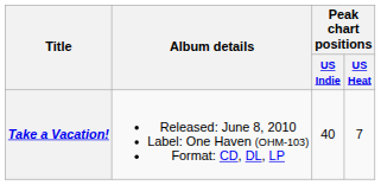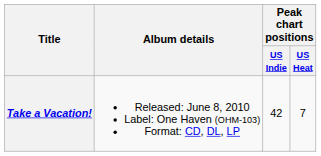Take a Vacation! | Peak chart positions / US Indie: 40 -> 42
